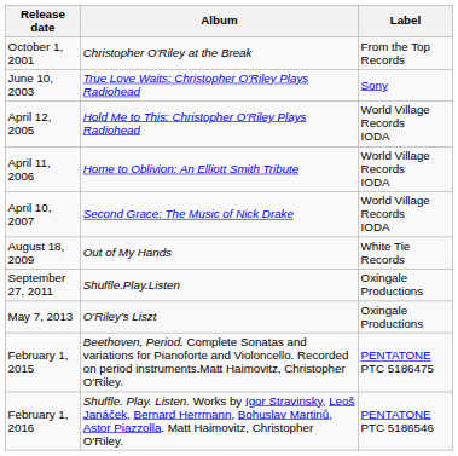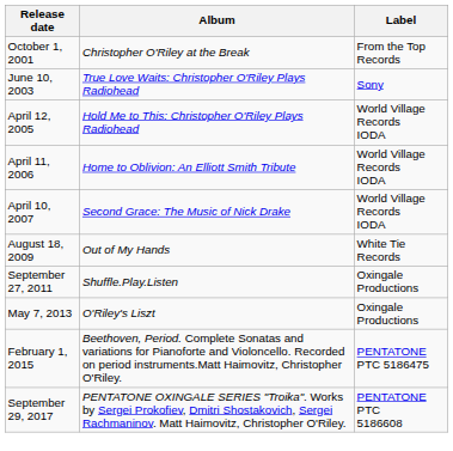- row: February 1, 2016 | Shuffle. Play. Listen. Works by Igor Stravinsky, Leoš Janáček, Bernard Herrmann, Bohuslav Martinů, Astor Piazzolla. Matt Haimovitz, Christopher O'Riley. | PENTATONE PTC 5186546
+ row: September 29, 2017 | PENTATONE OXINGALE SERIES "Troika". Works by Sergei Prokofiev, Dmitri Shostakovich, Sergei Rachmaninov. Matt Haimovitz, Christopher O'Riley. | PENTATONE PTC 5186608
